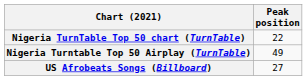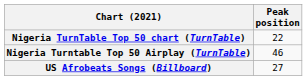Nigeria Turntable Top 50 Airplay (TurnTable) | Peak position: 49 -> 46
